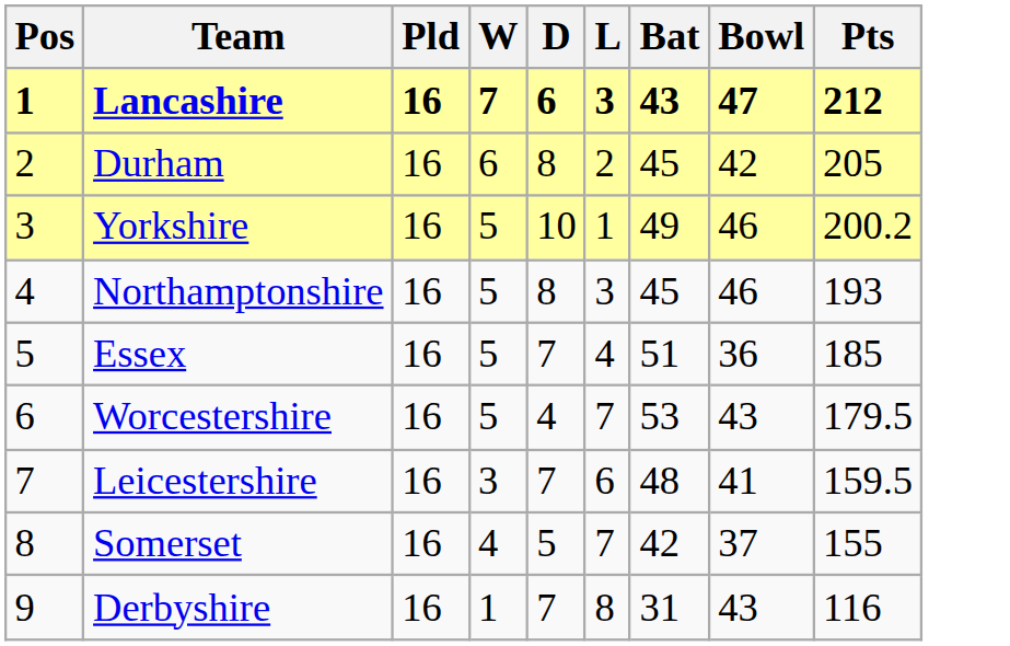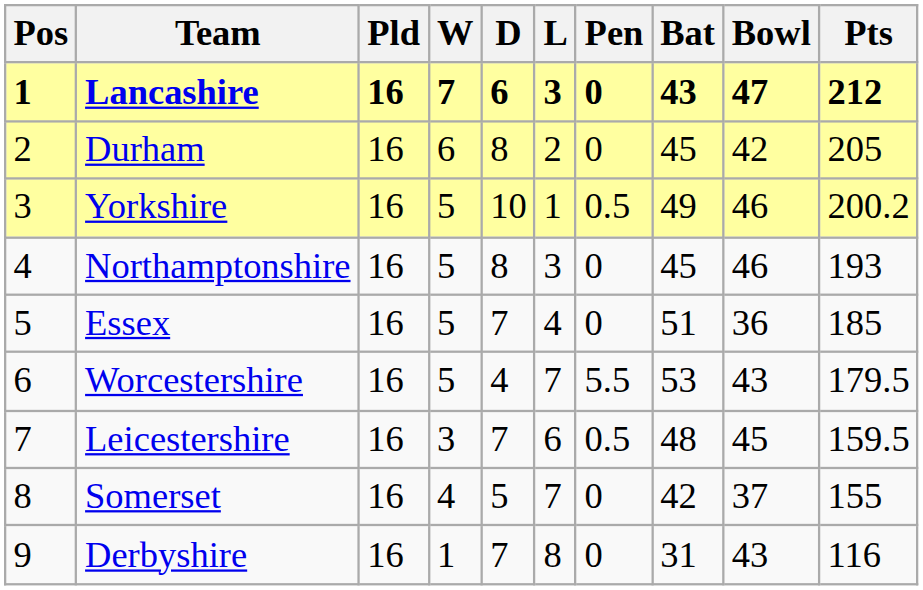+ column: Pen | 0 | 0 | 0.5 | 0 | 0 | 5.5 | 0.5 | 0 | 0
Leicestershire | Bowl: 41 -> 45
